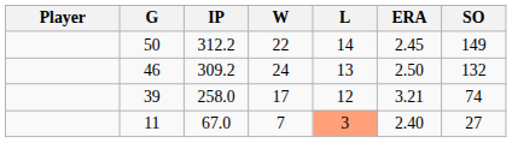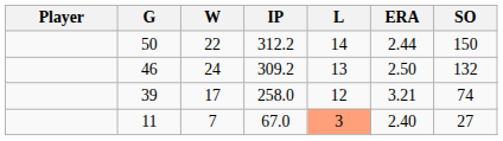columns swapped: IP <-> W
50 | ERA: 2.45 -> 2.44
50 | SO: 149 -> 150
